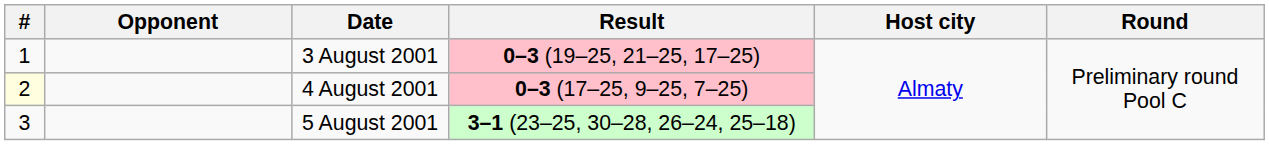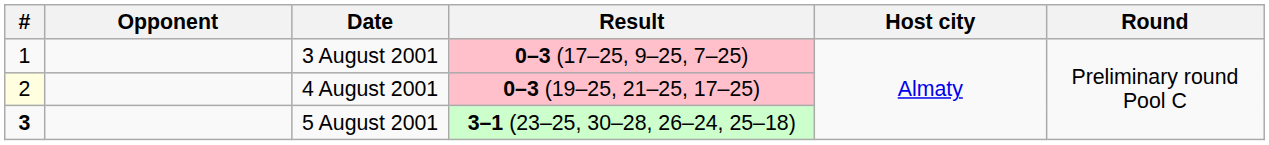3 August 2001 | Result: 0–3 (19–25, 21–25, 17–25) -> 0–3 (17–25, 9–25, 7–25)
4 August 2001 | Result: 0–3 (17–25, 9–25, 7–25) -> 0–3 (19–25, 21–25, 17–25)
5 August 2001 | #: normal -> bold
